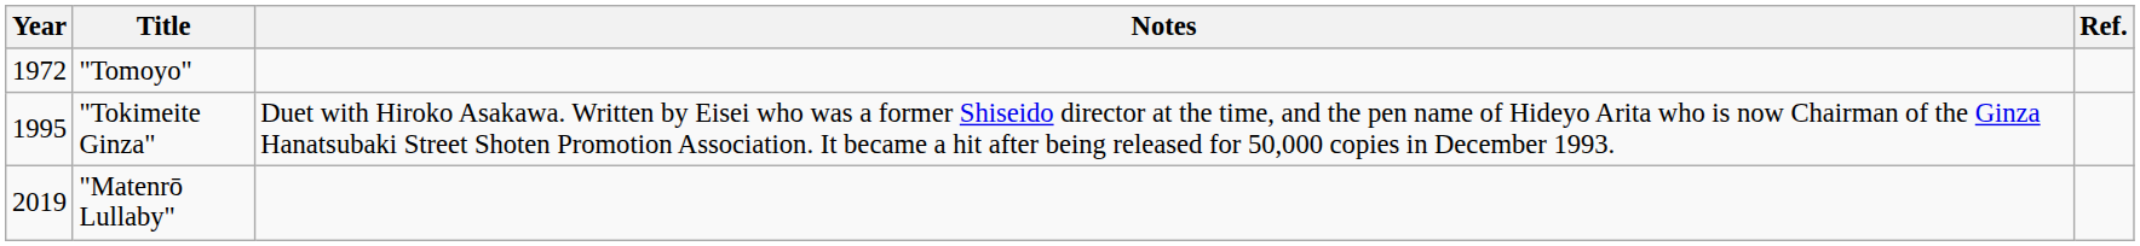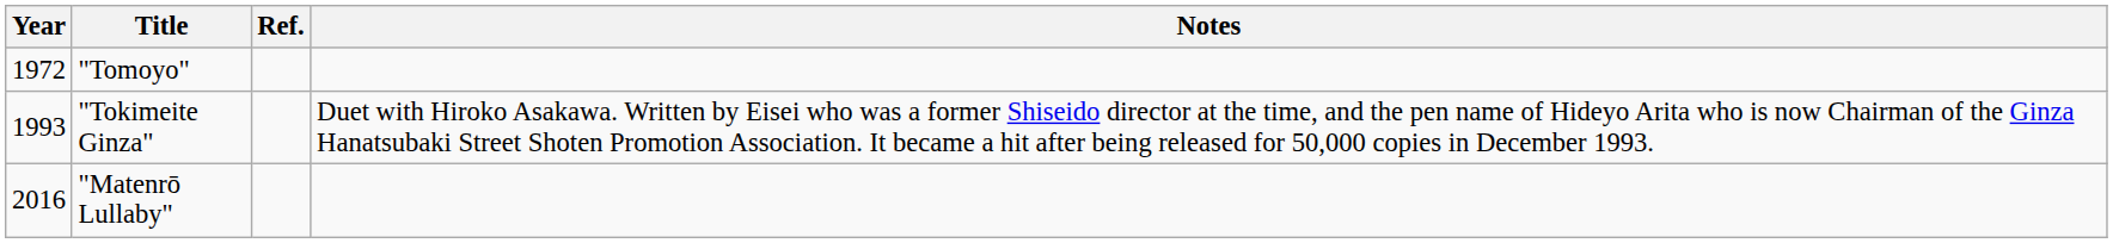columns swapped: Notes <-> Ref.
"Tokimeite Ginza" | Year: 1995 -> 1993
"Matenrō Lullaby" | Year: 2019 -> 2016
